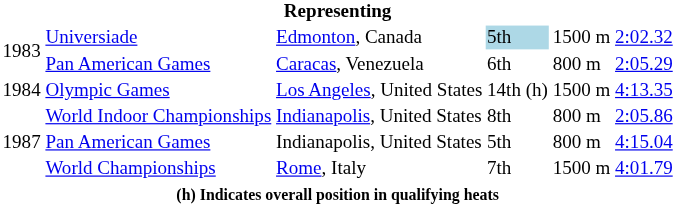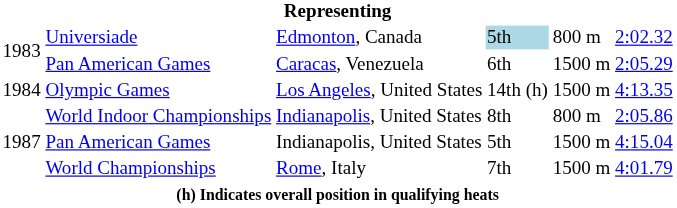Universiade | column 5: 1500 m -> 800 m
Pan American Games / Caracas, Venezuela | column 5: 800 m -> 1500 m
Pan American Games / Indianapolis, United States | column 5: 800 m -> 1500 m
